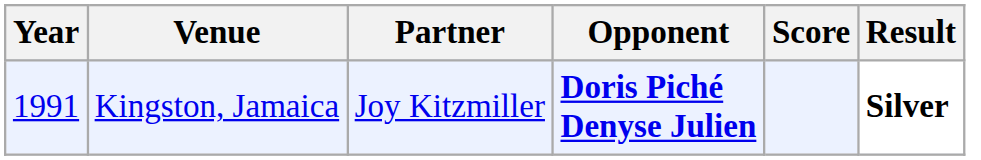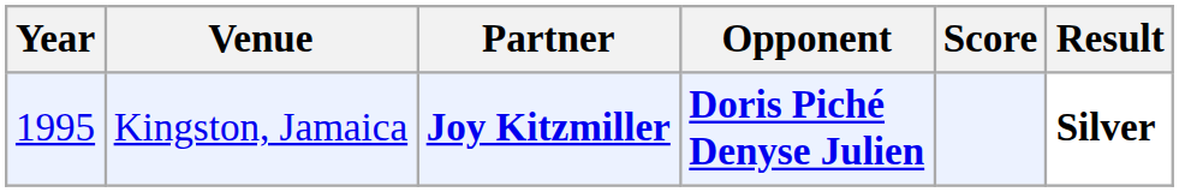Kingston, Jamaica | Year: 1991 -> 1995
Kingston, Jamaica | Partner: normal -> bold
